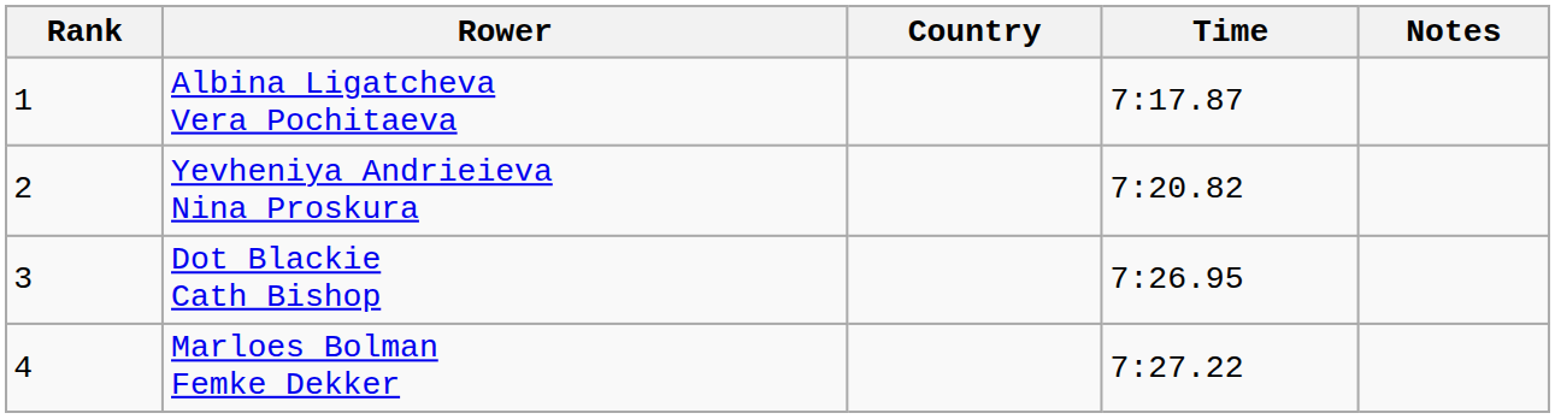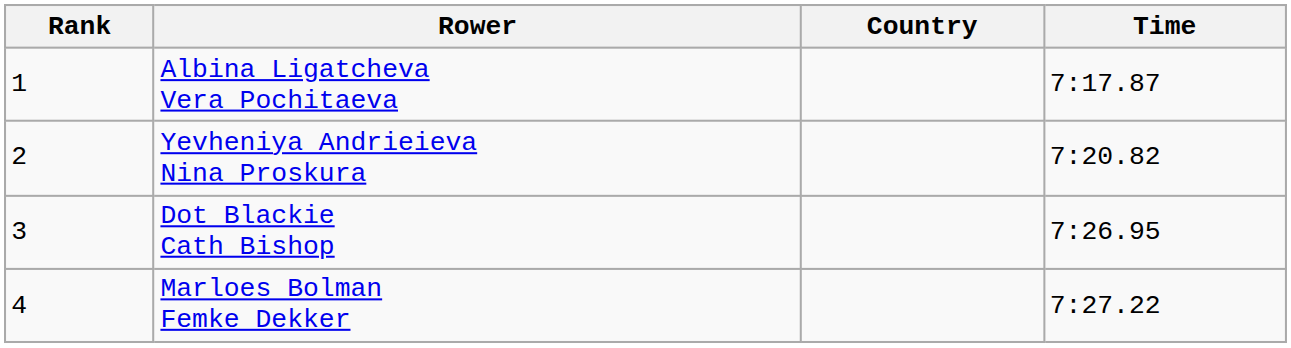- column: Notes
